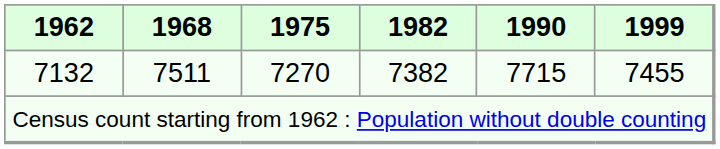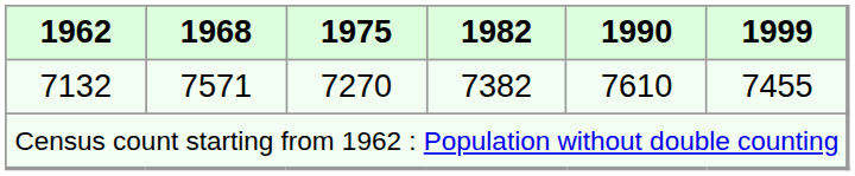7132 | 1968: 7511 -> 7571
7132 | 1990: 7715 -> 7610
